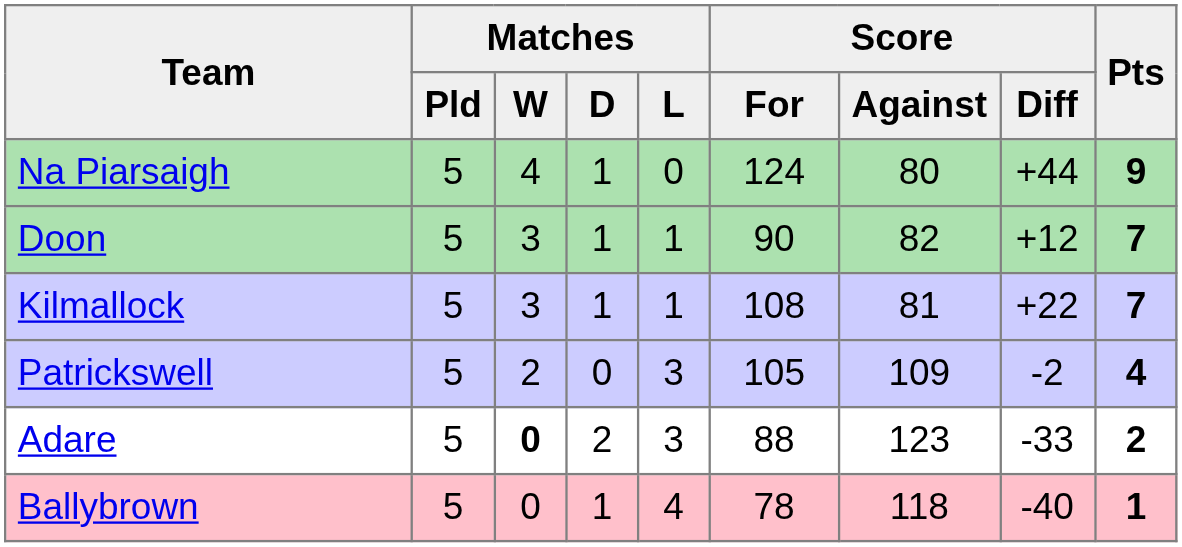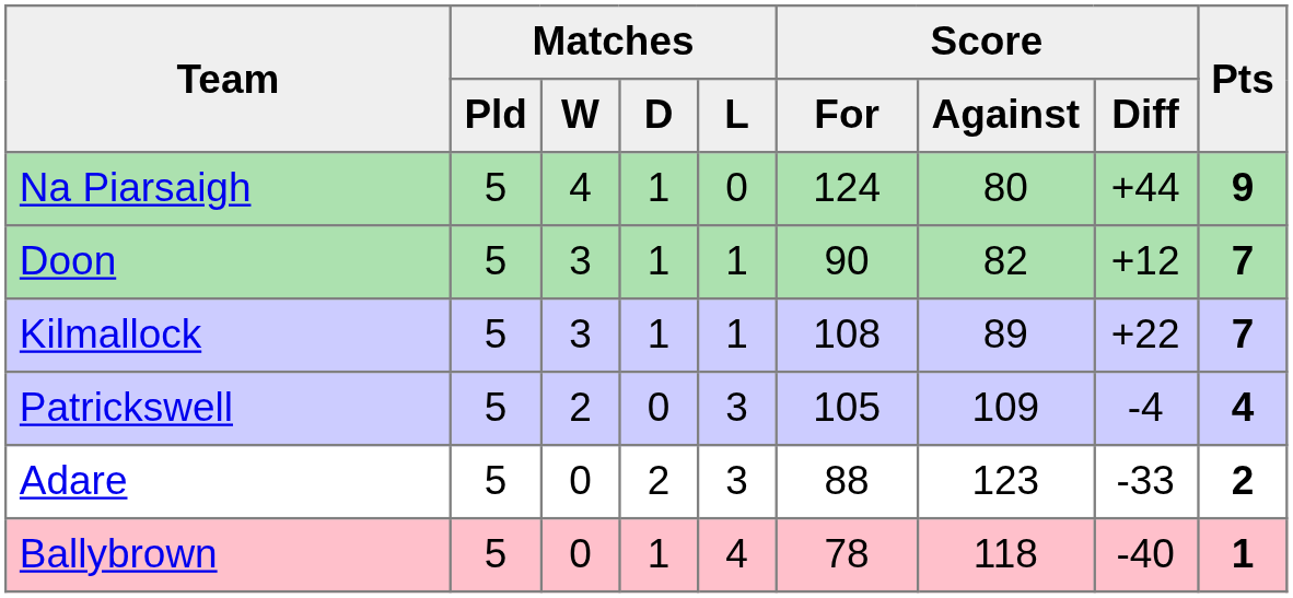Kilmallock | Score / Against: 81 -> 89
Patrickswell | Score / Diff: -2 -> -4
Adare | Matches / W: bold -> normal
